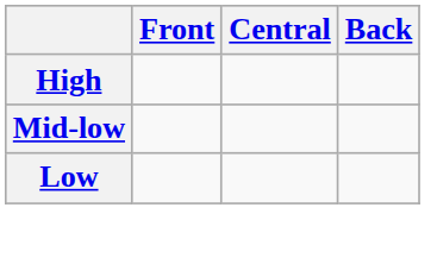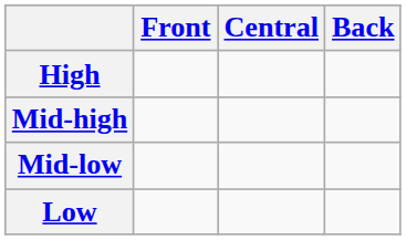+ row: Mid-high
